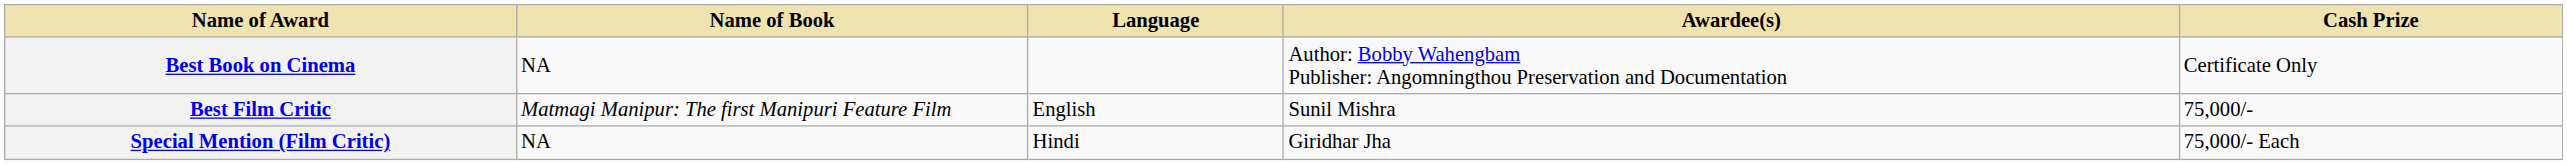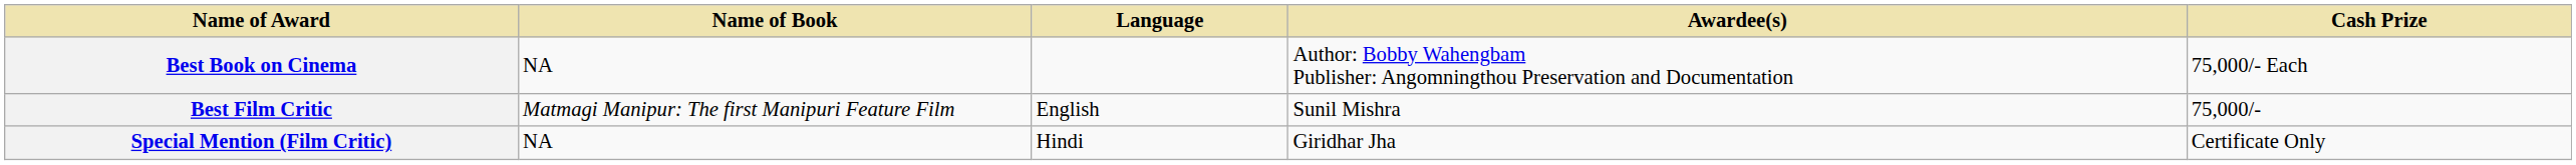Best Book on Cinema | Cash Prize: Certificate Only -> 75,000/- Each
Special Mention (Film Critic) | Cash Prize: 75,000/- Each -> Certificate Only
